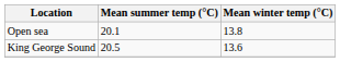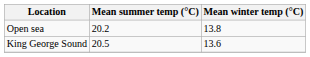Open sea | Mean summer temp (°C): 20.1 -> 20.2
